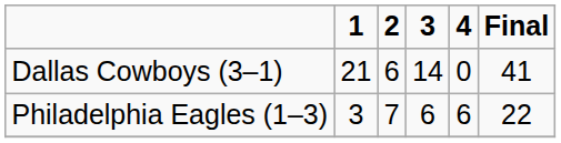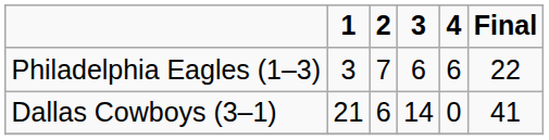rows swapped: Philadelphia Eagles (1–3) <-> Dallas Cowboys (3–1)
